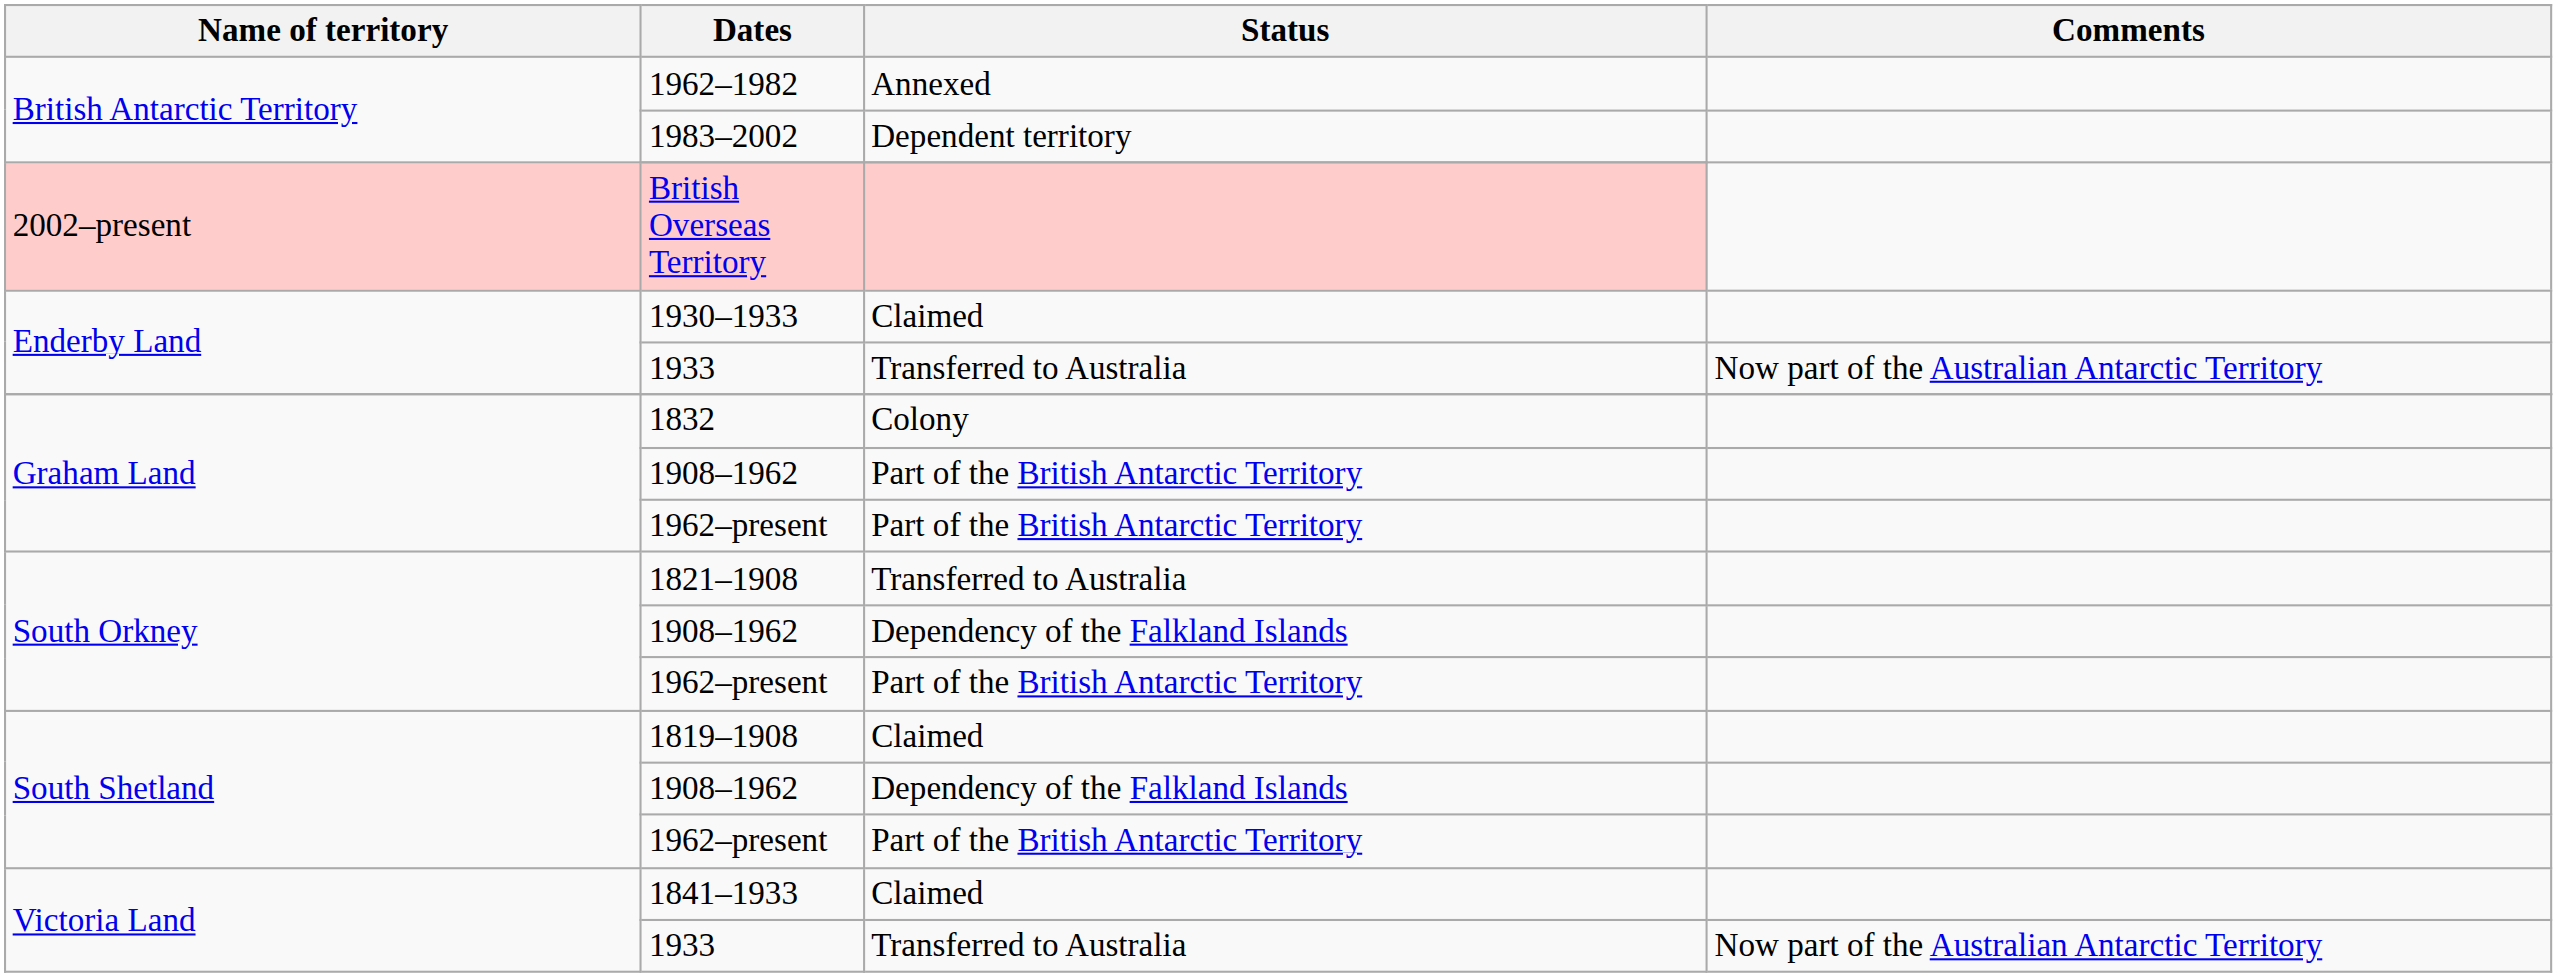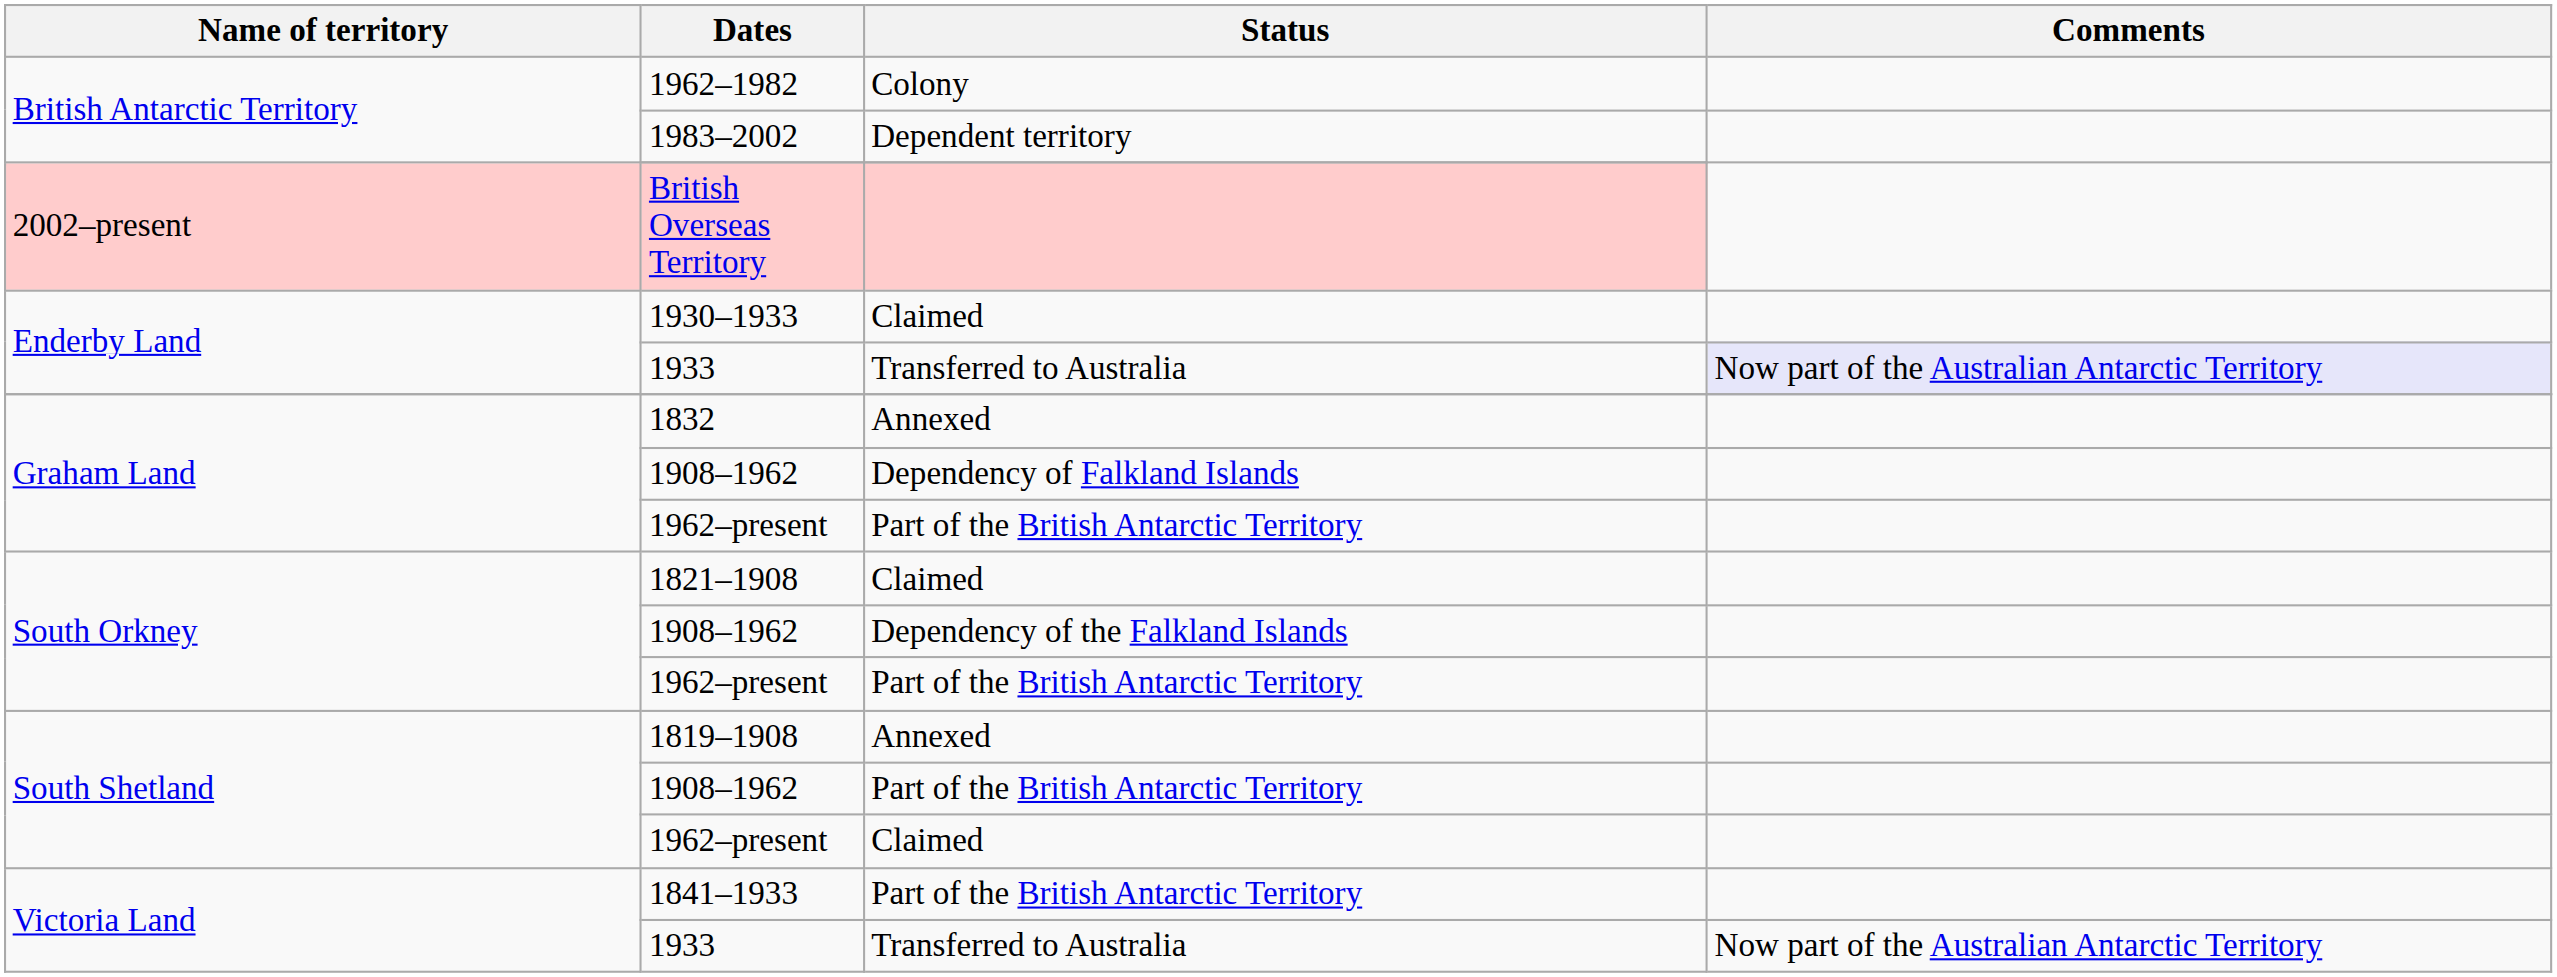1962–1982 | Status: Annexed -> Colony
Enderby Land / 1933 | Comments: no background -> lavender background
1832 | Status: Colony -> Annexed
Graham Land / 1908–1962 | Status: Part of the British Antarctic Territory -> Dependency of Falkland Islands
1821–1908 | Status: Transferred to Australia -> Claimed
1819–1908 | Status: Claimed -> Annexed
South Shetland / 1908–1962 | Status: Dependency of the Falkland Islands -> Part of the British Antarctic Territory
South Shetland / 1962–present | Status: Part of the British Antarctic Territory -> Claimed
1841–1933 | Status: Claimed -> Part of the British Antarctic Territory
